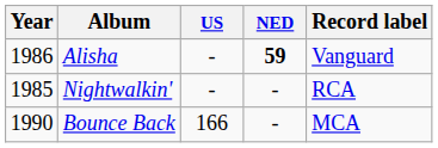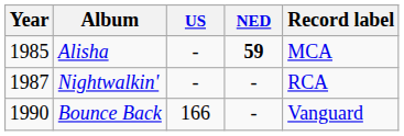Alisha | Year: 1986 -> 1985
Alisha | Record label: Vanguard -> MCA
Nightwalkin' | Year: 1985 -> 1987
Bounce Back | Record label: MCA -> Vanguard
